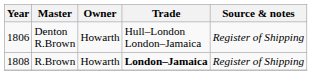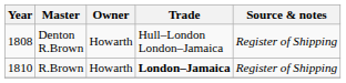Denton R.Brown | Year: 1806 -> 1808
R.Brown | Year: 1808 -> 1810
